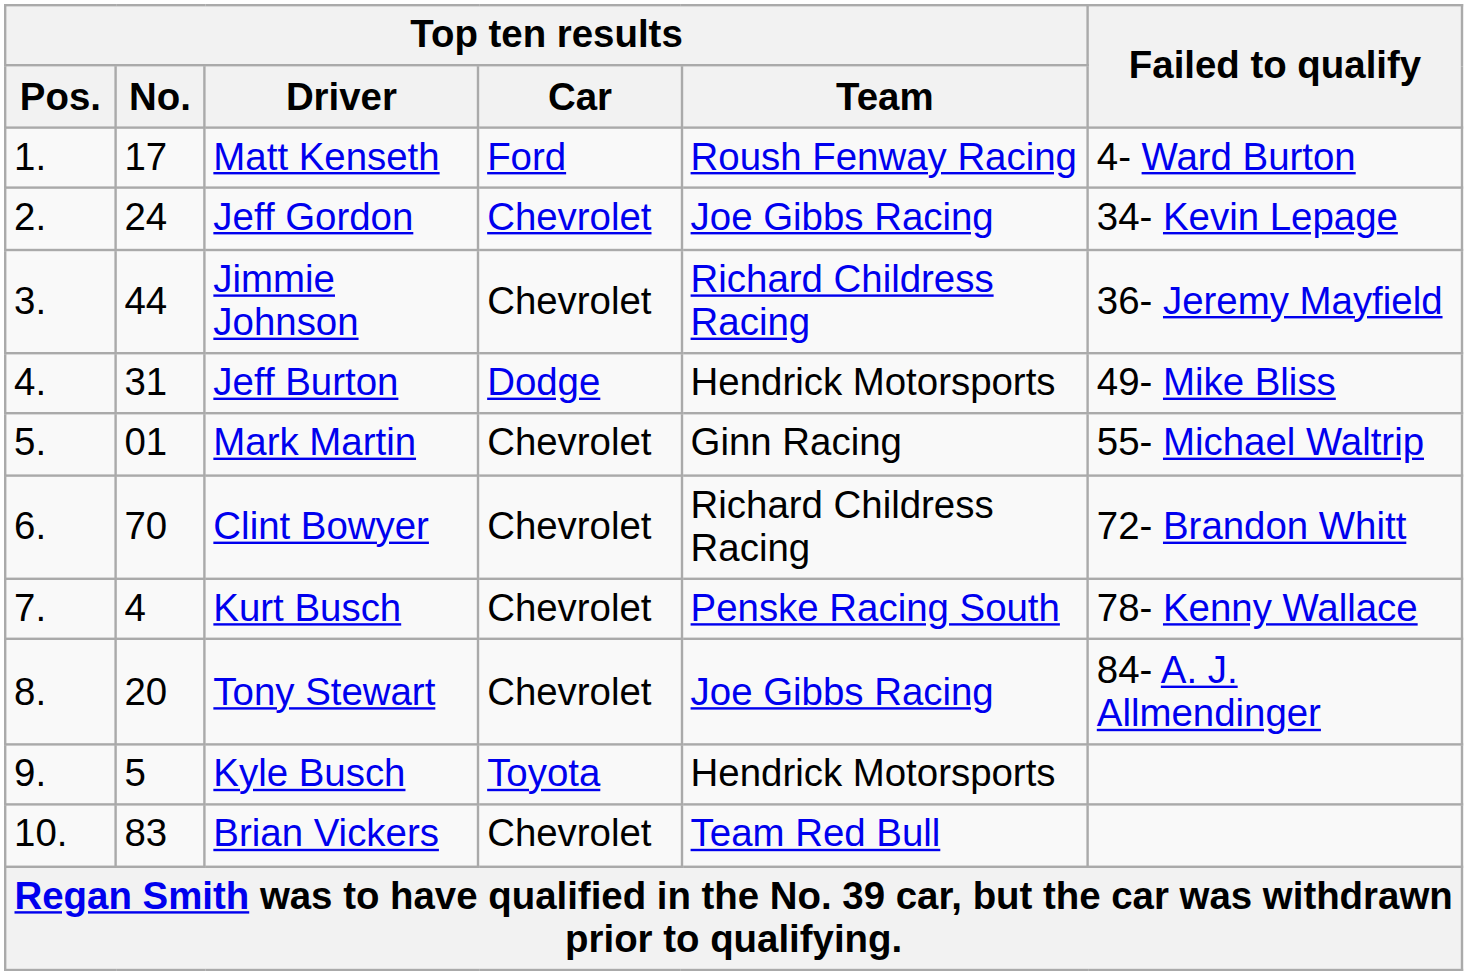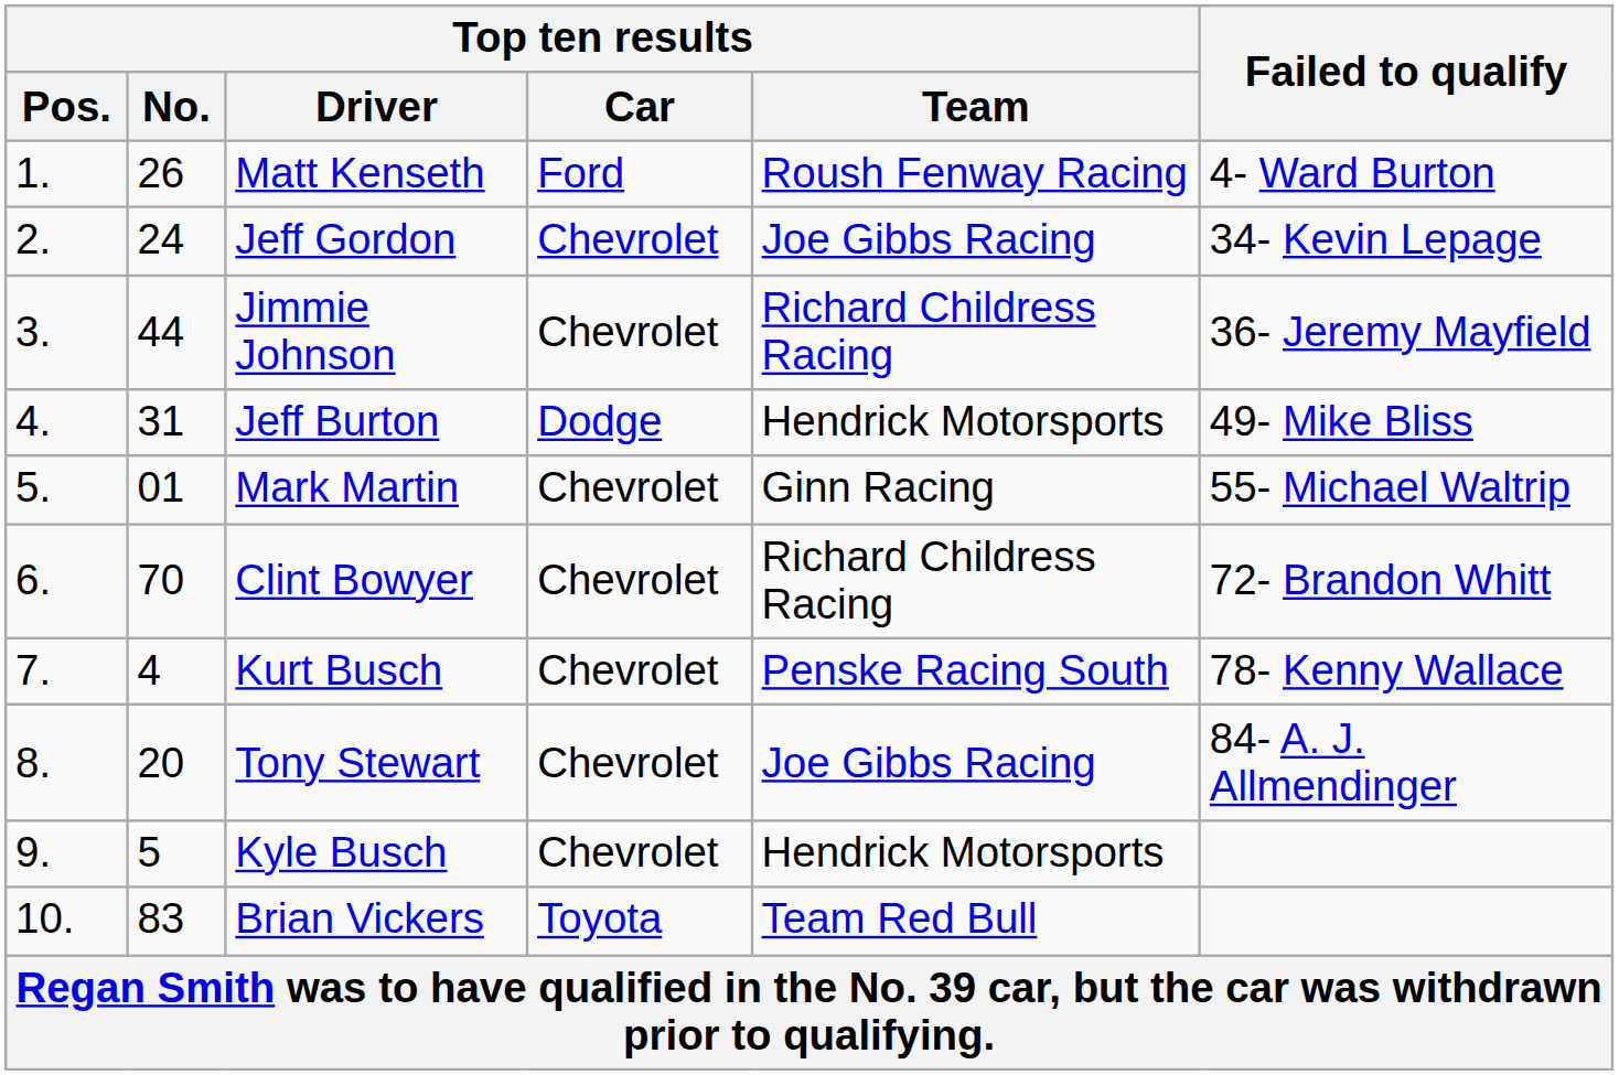Matt Kenseth | Top ten results / No.: 17 -> 26
Kyle Busch | Top ten results / Car: Toyota -> Chevrolet
Brian Vickers | Top ten results / Car: Chevrolet -> Toyota
